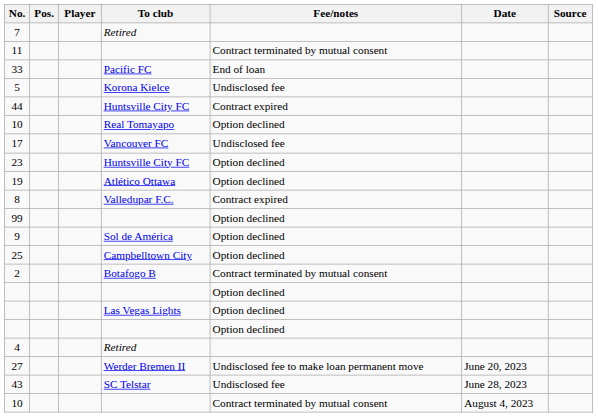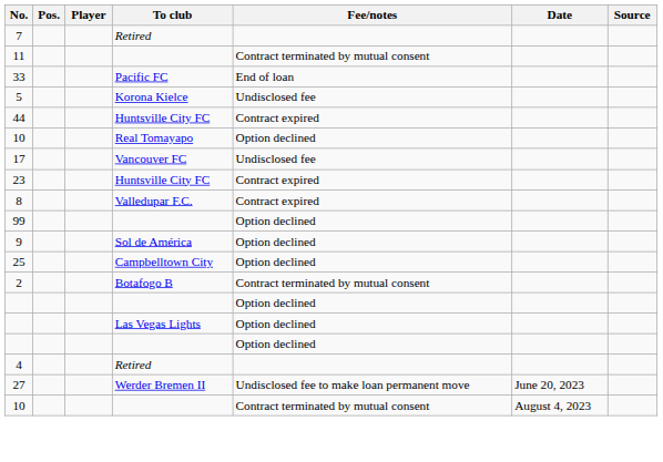23 | Fee/notes: Option declined -> Contract expired
- row: 19 | Atlético Ottawa | Option declined
- row: 43 | SC Telstar | Undisclosed fee | June 28, 2023
